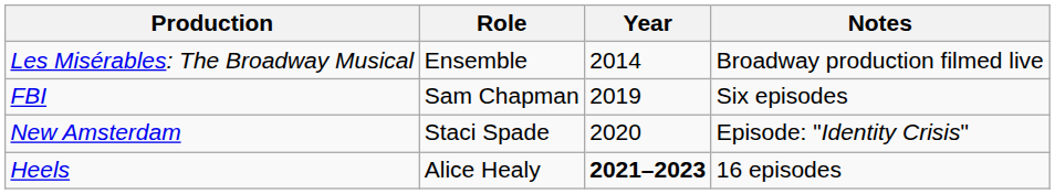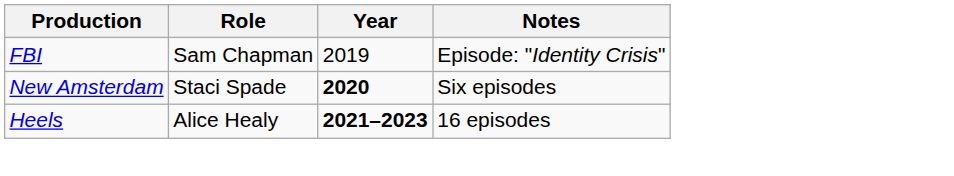- row: Les Misérables: The Broadway Musical | Ensemble | 2014 | Broadway production filmed live
FBI | Notes: Six episodes -> Episode: "Identity Crisis"
New Amsterdam | Year: normal -> bold
New Amsterdam | Notes: Episode: "Identity Crisis" -> Six episodes
